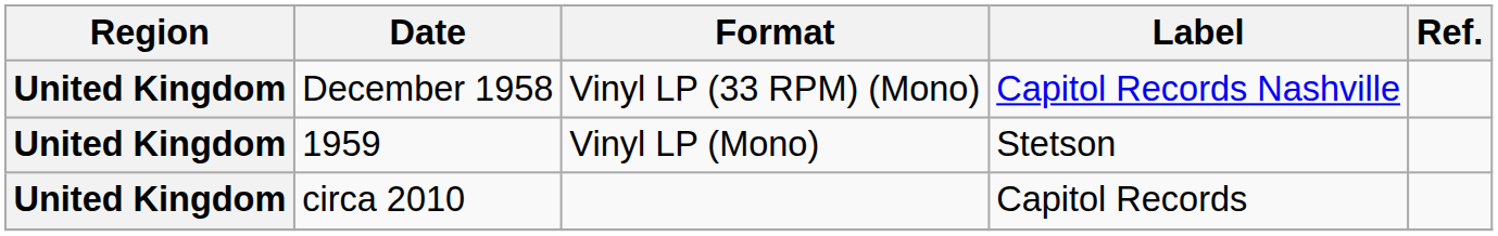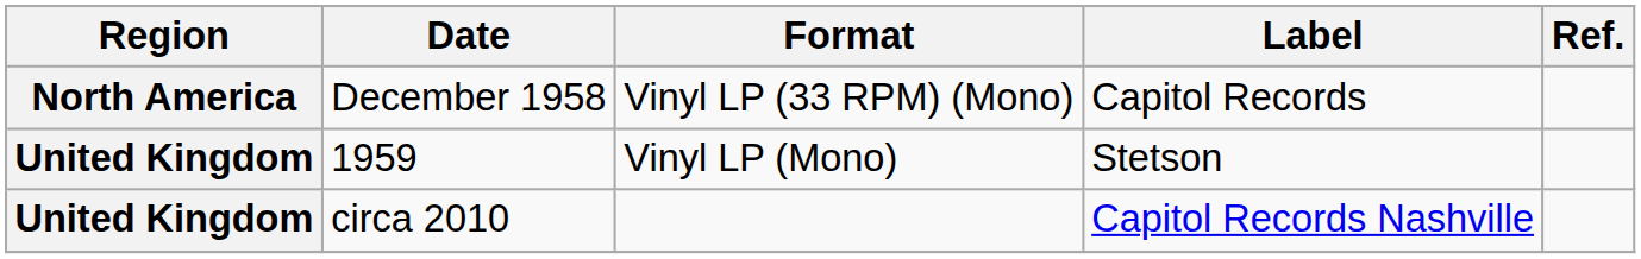December 1958 | Region: United Kingdom -> North America
December 1958 | Label: Capitol Records Nashville -> Capitol Records
circa 2010 | Label: Capitol Records -> Capitol Records Nashville
